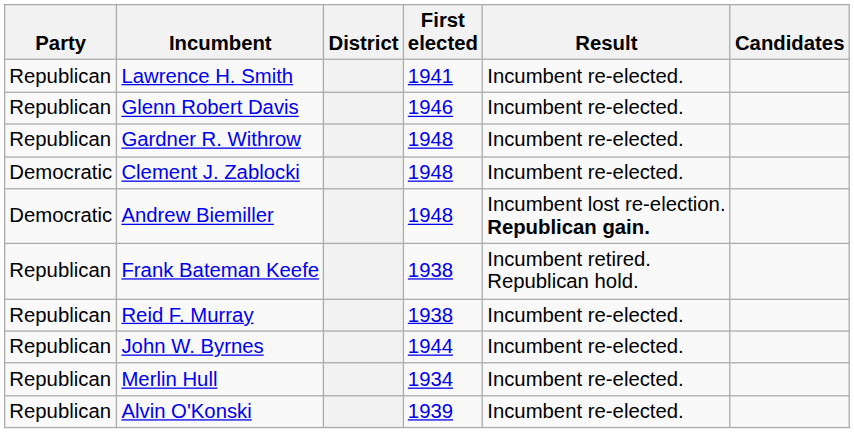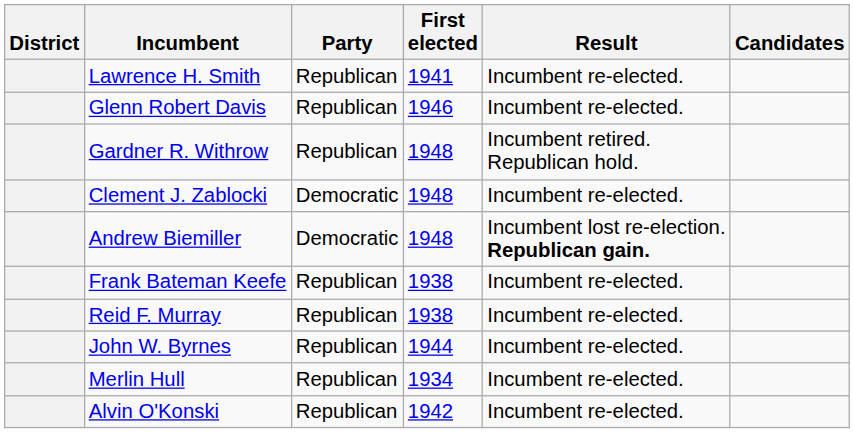columns swapped: District <-> Party
Gardner R. Withrow | Result: Incumbent re-elected. -> Incumbent retired. Republican hold.
Frank Bateman Keefe | Result: Incumbent retired. Republican hold. -> Incumbent re-elected.
Alvin O'Konski | First elected: 1939 -> 1942
